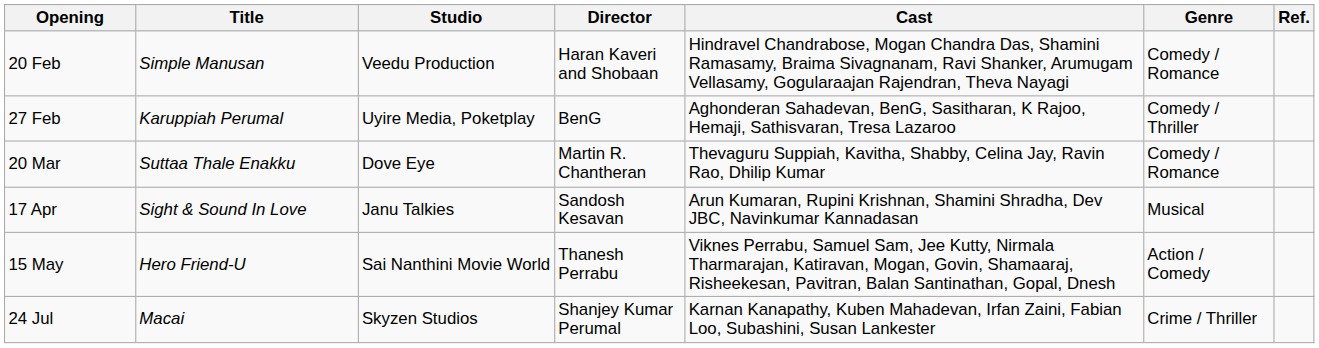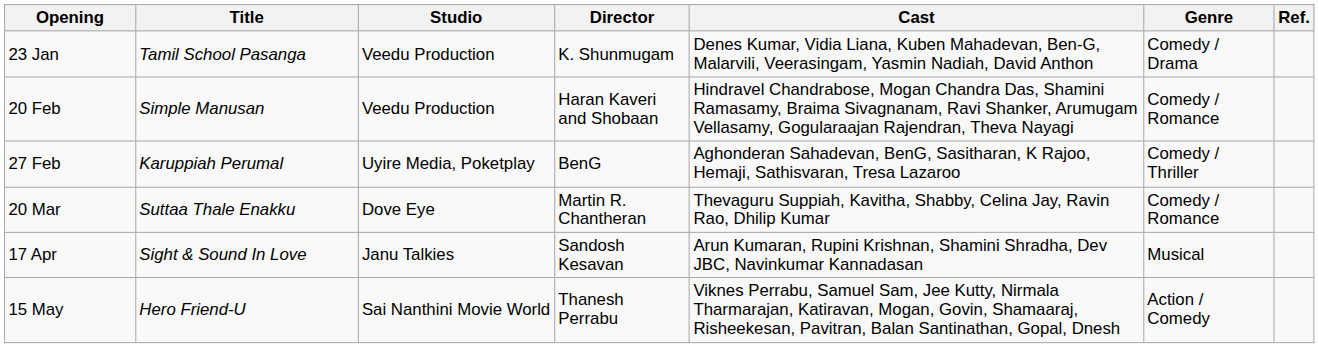+ row: 23 Jan | Tamil School Pasanga | Veedu Production | K. Shunmugam | Denes Kumar, Vidia Liana, Kuben Mahadevan, Ben-G, Malarvili, Veerasingam, Yasmin Nadiah, David Anthon | Comedy / Drama
- row: 24 Jul | Macai | Skyzen Studios | Shanjey Kumar Perumal | Karnan Kanapathy, Kuben Mahadevan, Irfan Zaini, Fabian Loo, Subashini, Susan Lankester | Crime / Thriller
